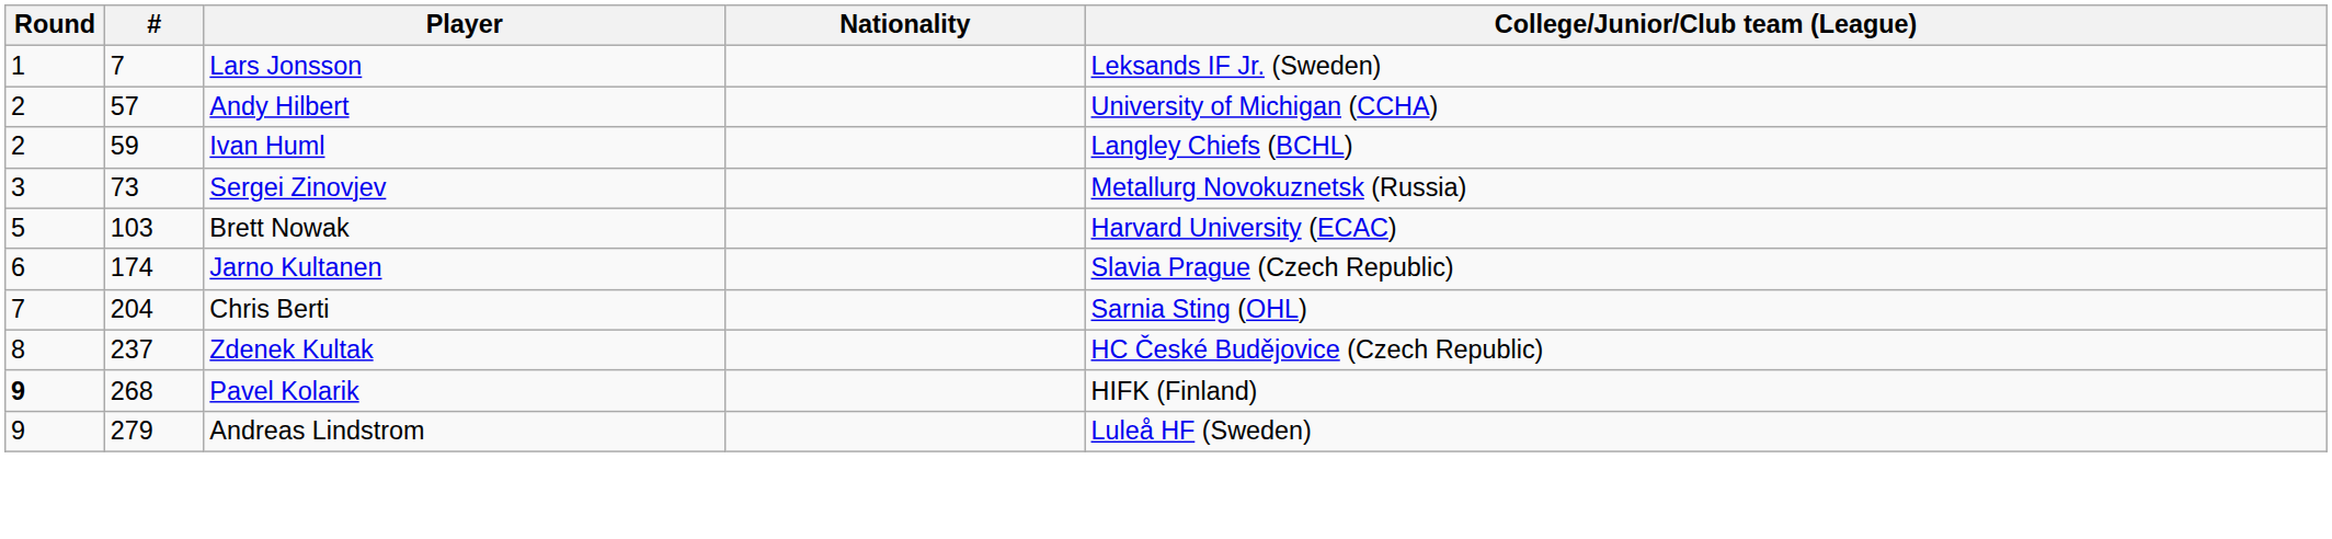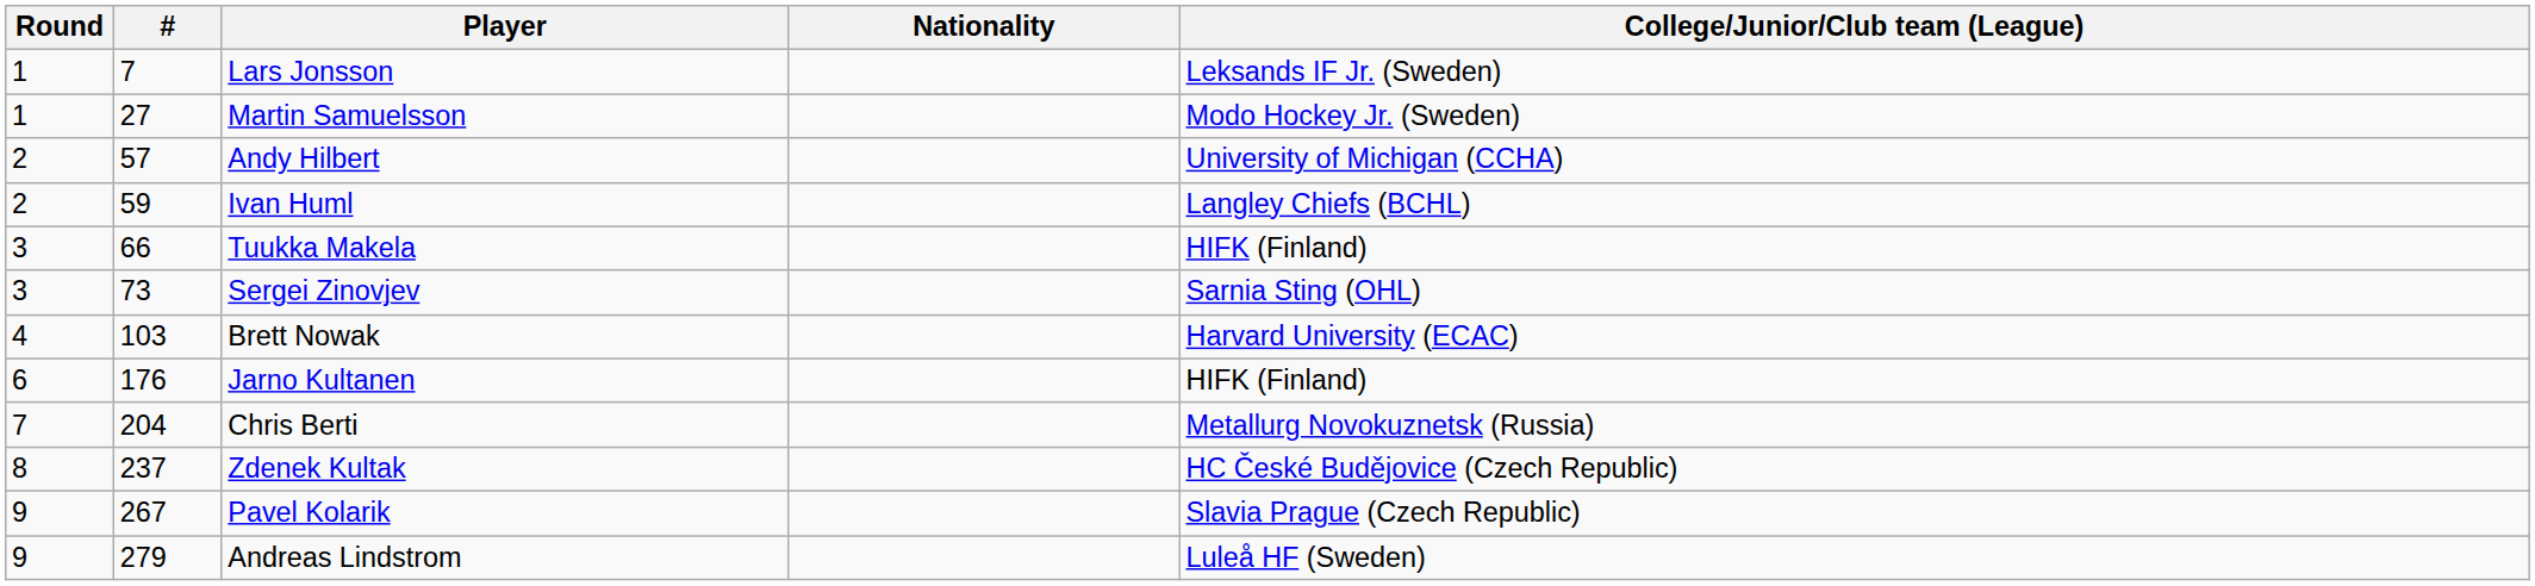+ row: 1 | 27 | Martin Samuelsson | Modo Hockey Jr. (Sweden)
+ row: 3 | 66 | Tuukka Makela | HIFK (Finland)
Sergei Zinovjev | College/Junior/Club team (League): Metallurg Novokuznetsk (Russia) -> Sarnia Sting (OHL)
Brett Nowak | Round: 5 -> 4
Jarno Kultanen | #: 174 -> 176
Jarno Kultanen | College/Junior/Club team (League): Slavia Prague (Czech Republic) -> HIFK (Finland)
Chris Berti | College/Junior/Club team (League): Sarnia Sting (OHL) -> Metallurg Novokuznetsk (Russia)
Pavel Kolarik | Round: bold -> normal
Pavel Kolarik | #: 268 -> 267
Pavel Kolarik | College/Junior/Club team (League): HIFK (Finland) -> Slavia Prague (Czech Republic)
